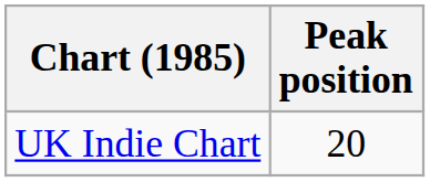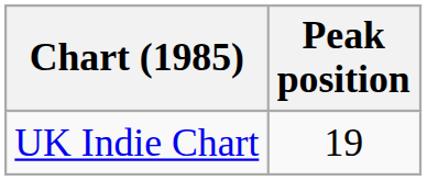UK Indie Chart | Peak position: 20 -> 19
